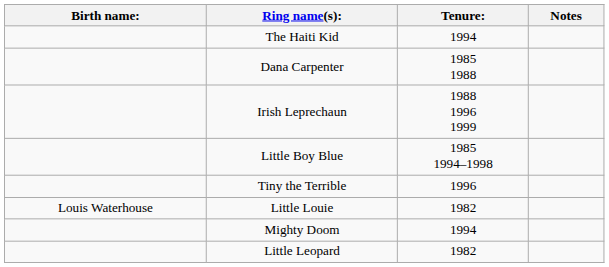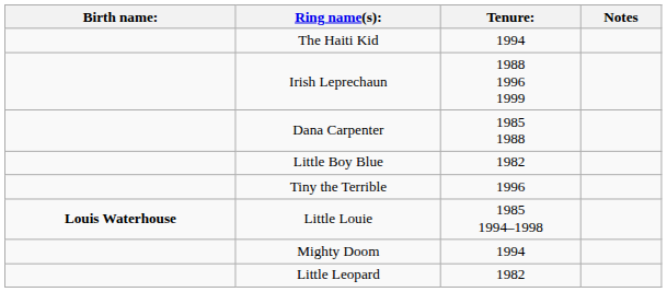rows swapped: Irish Leprechaun <-> Dana Carpenter
Little Boy Blue | Tenure:: 1985 1994–1998 -> 1982
Little Louie | Birth name:: normal -> bold
Little Louie | Tenure:: 1982 -> 1985 1994–1998
